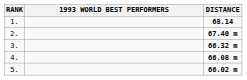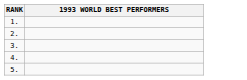- column: DISTANCE | 68.14 | 67.40 m | 66.32 m | 66.08 m | 66.02 m
